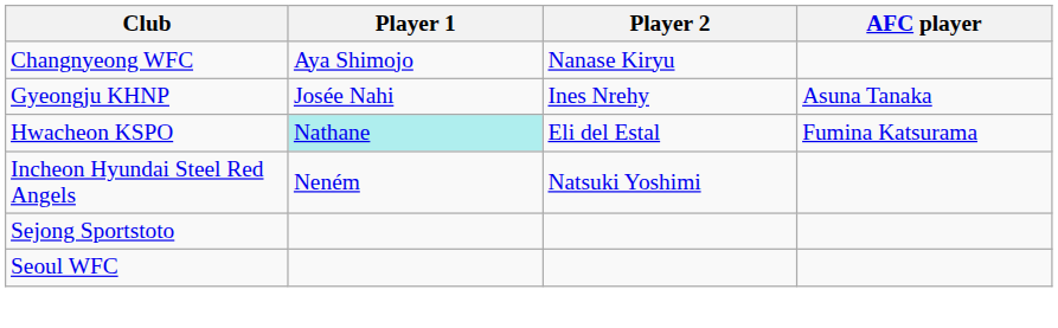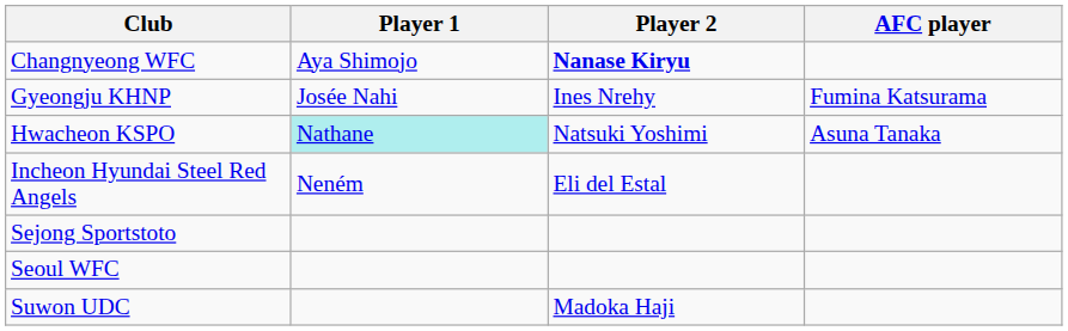Changnyeong WFC | Player 2: normal -> bold
Gyeongju KHNP | AFC player: Asuna Tanaka -> Fumina Katsurama
Hwacheon KSPO | Player 2: Eli del Estal -> Natsuki Yoshimi
Hwacheon KSPO | AFC player: Fumina Katsurama -> Asuna Tanaka
Incheon Hyundai Steel Red Angels | Player 2: Natsuki Yoshimi -> Eli del Estal
+ row: Suwon UDC | Madoka Haji
